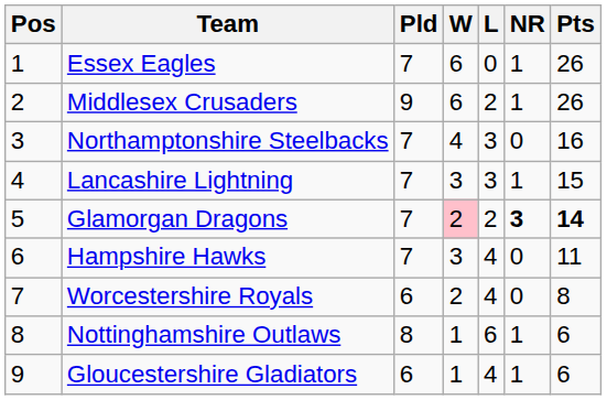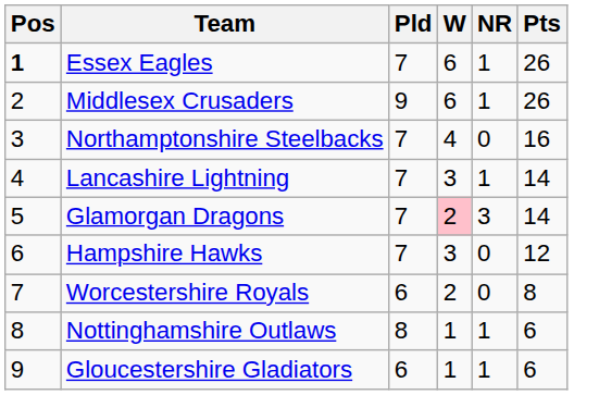- column: L | 0 | 2 | 3 | 3 | 2 | 4 | 4 | 6 | 4
Essex Eagles | Pos: normal -> bold
Lancashire Lightning | Pts: 15 -> 14
Glamorgan Dragons | NR: bold -> normal
Glamorgan Dragons | Pts: bold -> normal
Hampshire Hawks | Pts: 11 -> 12
